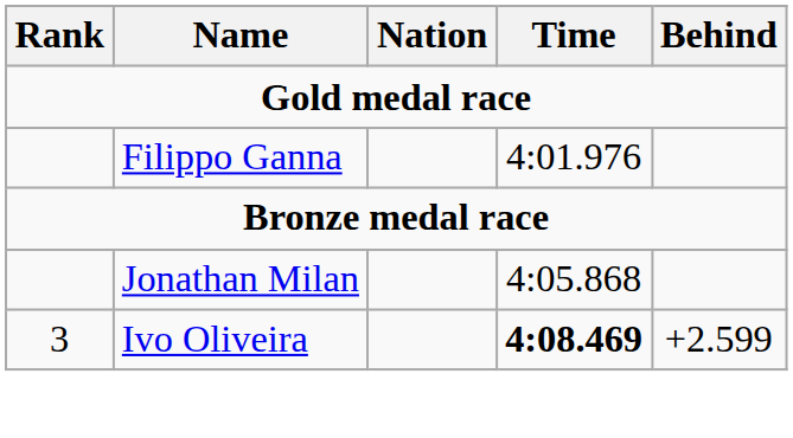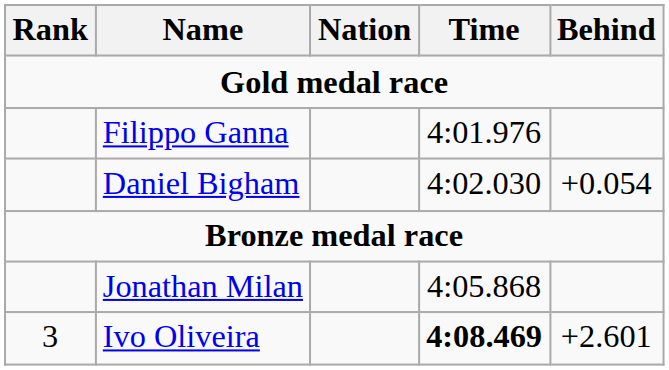+ row: Daniel Bigham | 4:02.030 | +0.054
Ivo Oliveira | Behind: +2.599 -> +2.601
